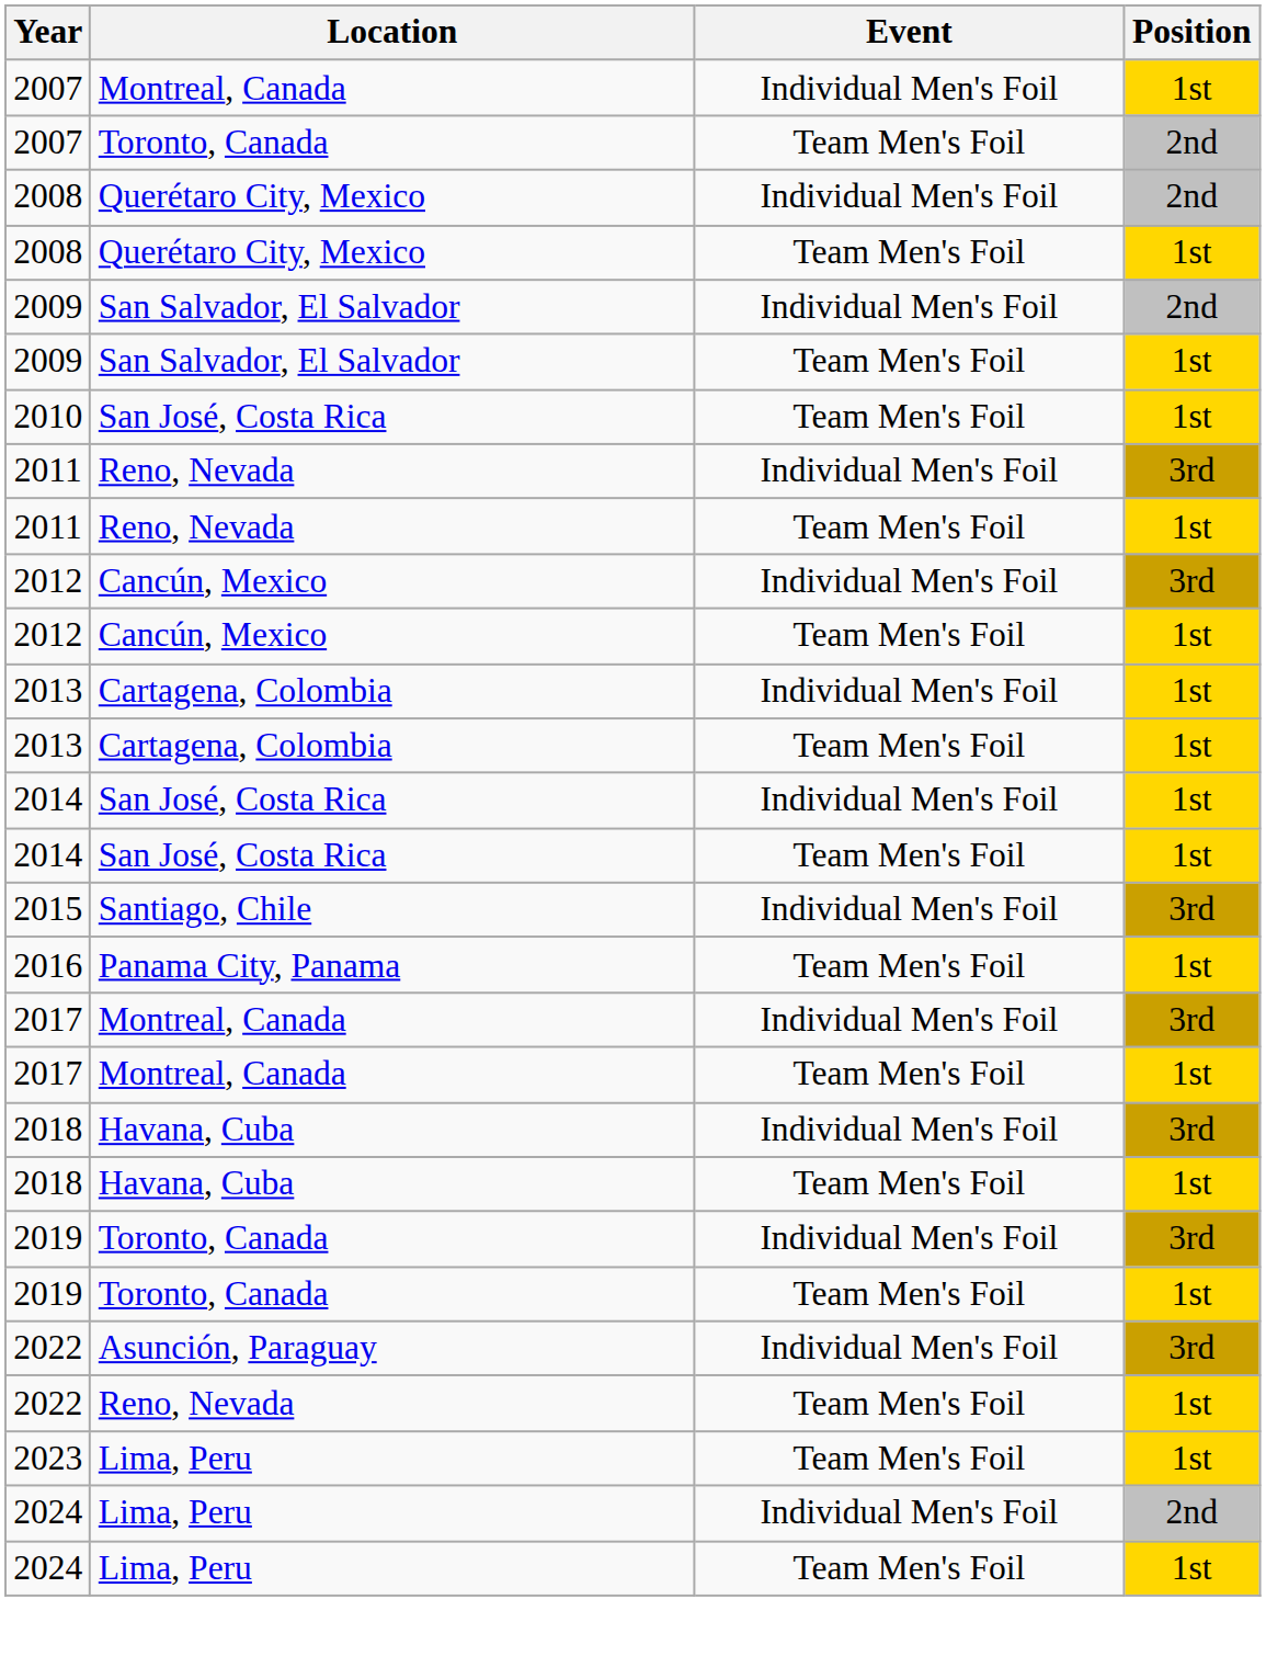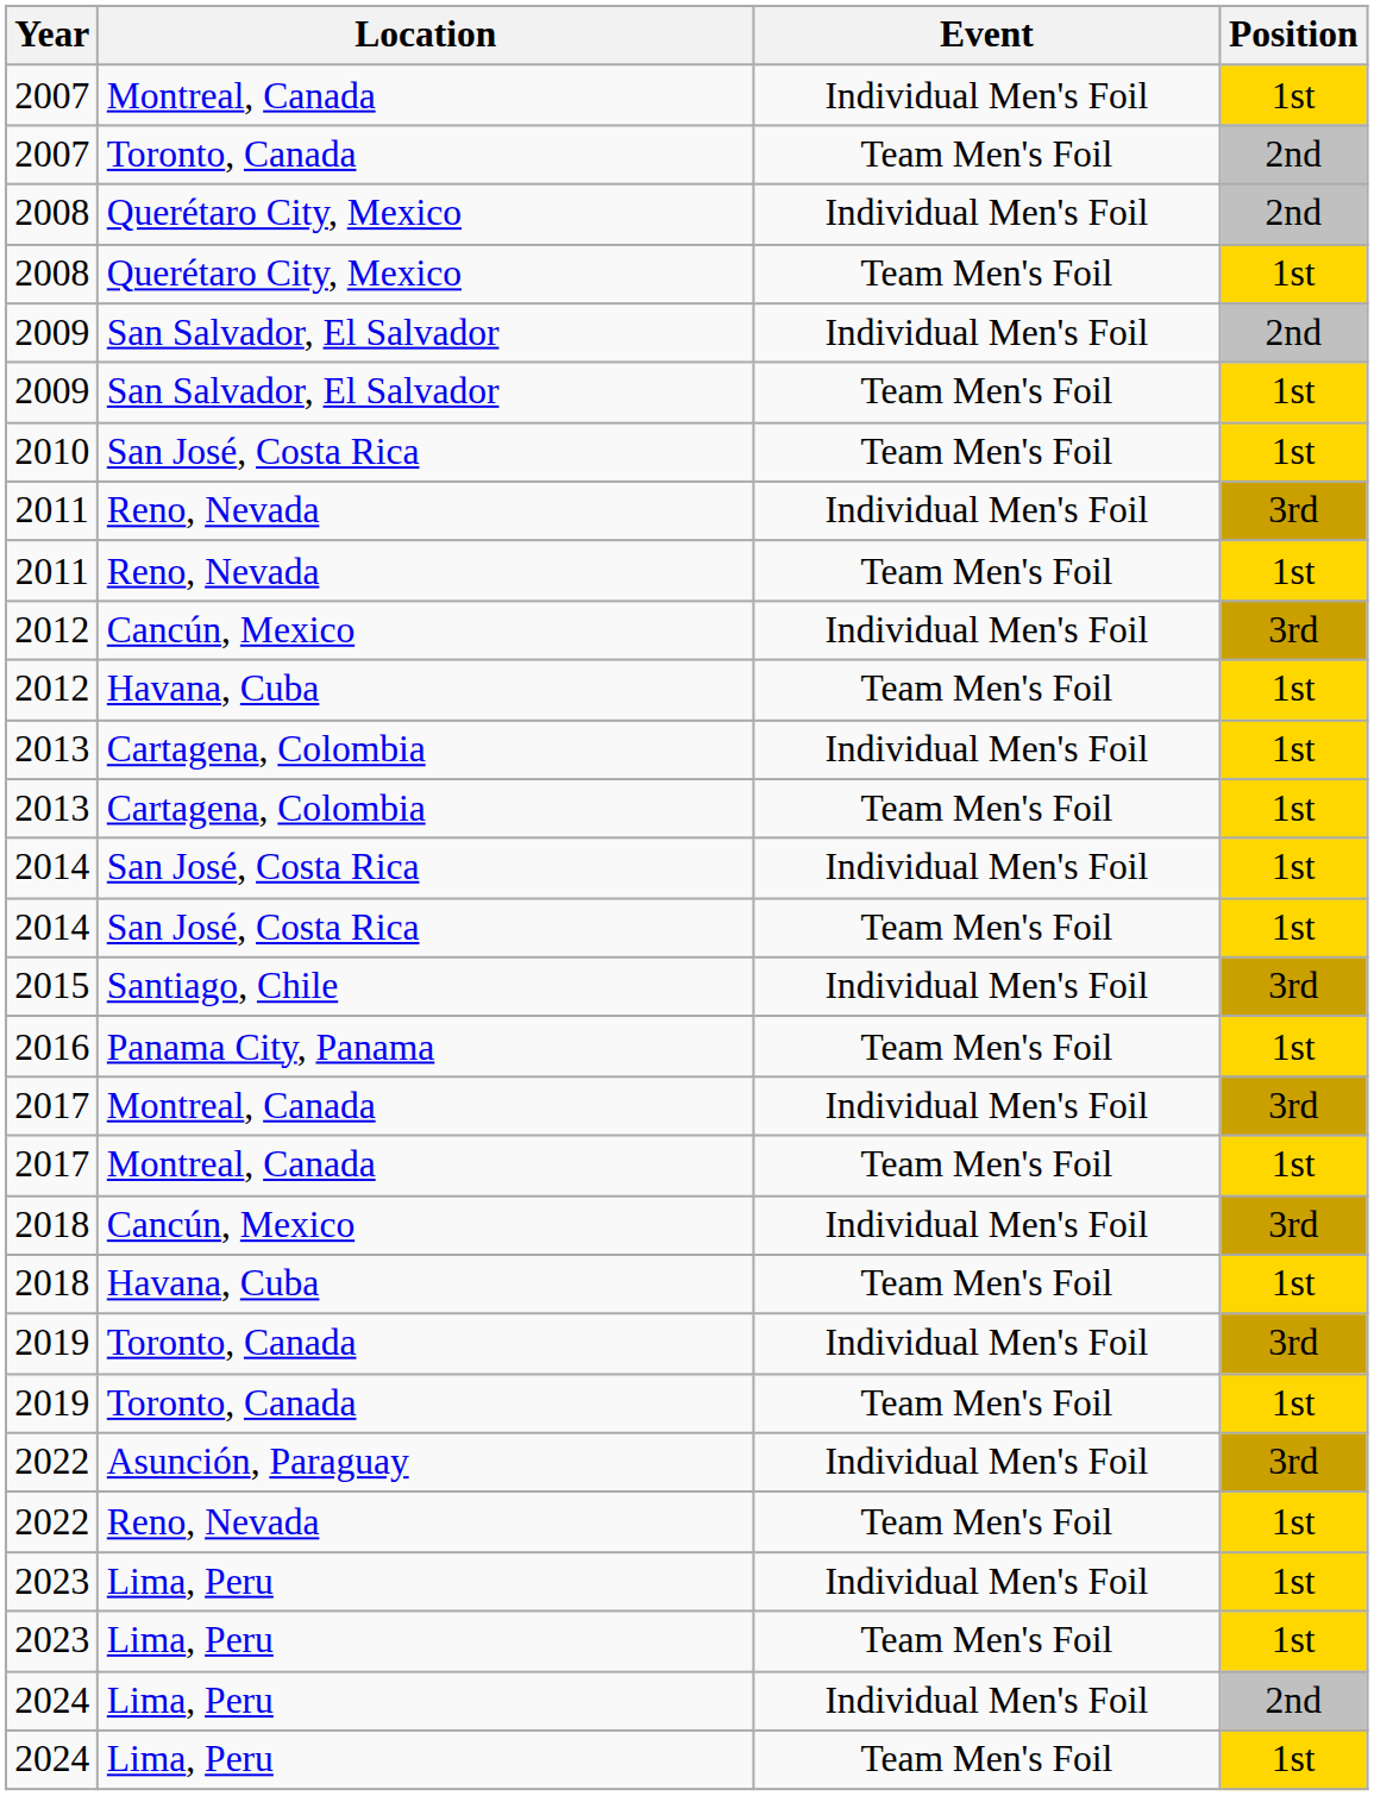2012 / Team Men's Foil | Location: Cancún, Mexico -> Havana, Cuba
2018 / Individual Men's Foil | Location: Havana, Cuba -> Cancún, Mexico
+ row: 2023 | Lima, Peru | Individual Men's Foil | 1st
